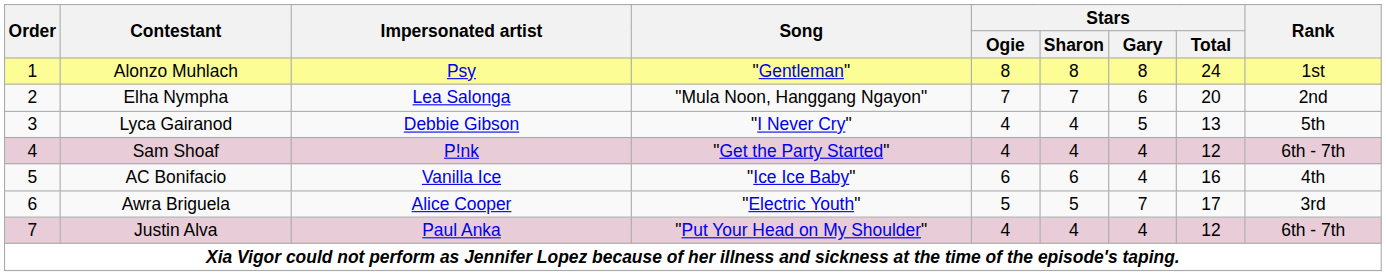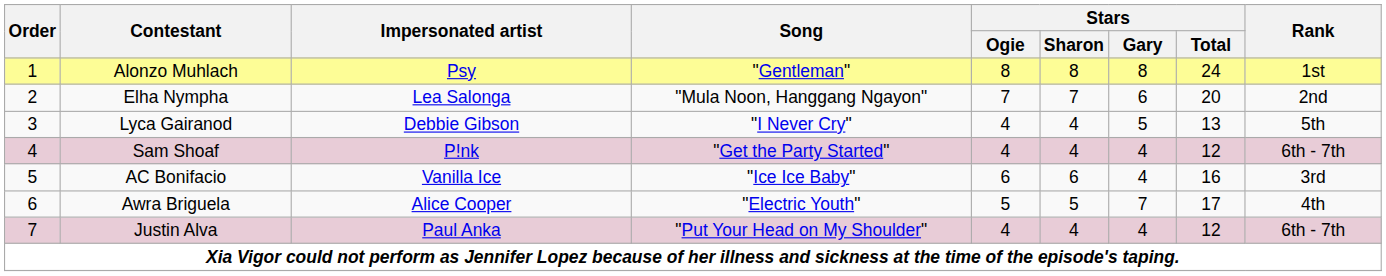AC Bonifacio | Rank: 4th -> 3rd
Awra Briguela | Rank: 3rd -> 4th
